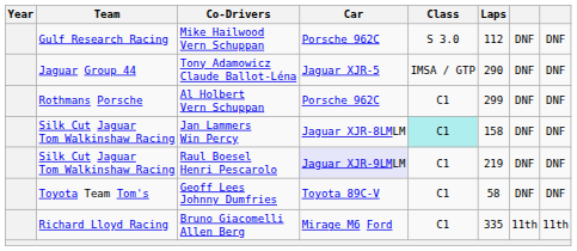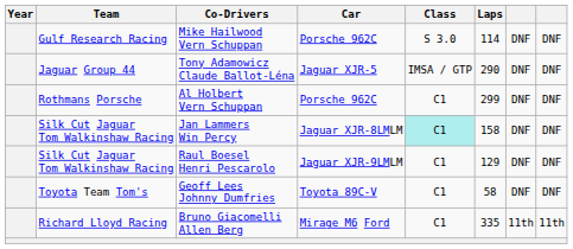Mike Hailwood Vern Schuppan | Laps: 112 -> 114
Raul Boesel Henri Pescarolo | Car: lavender background -> no background
Raul Boesel Henri Pescarolo | Laps: 219 -> 129
